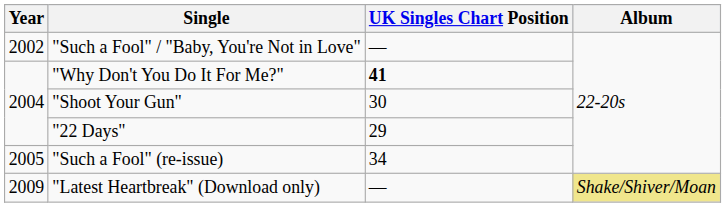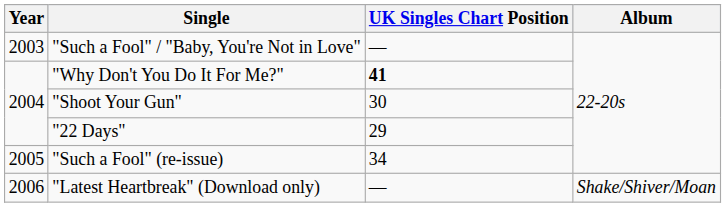"Such a Fool" / "Baby, You're Not in Love" | Year: 2002 -> 2003
"Latest Heartbreak" (Download only) | Year: 2009 -> 2006
"Latest Heartbreak" (Download only) | Album: khaki background -> no background
